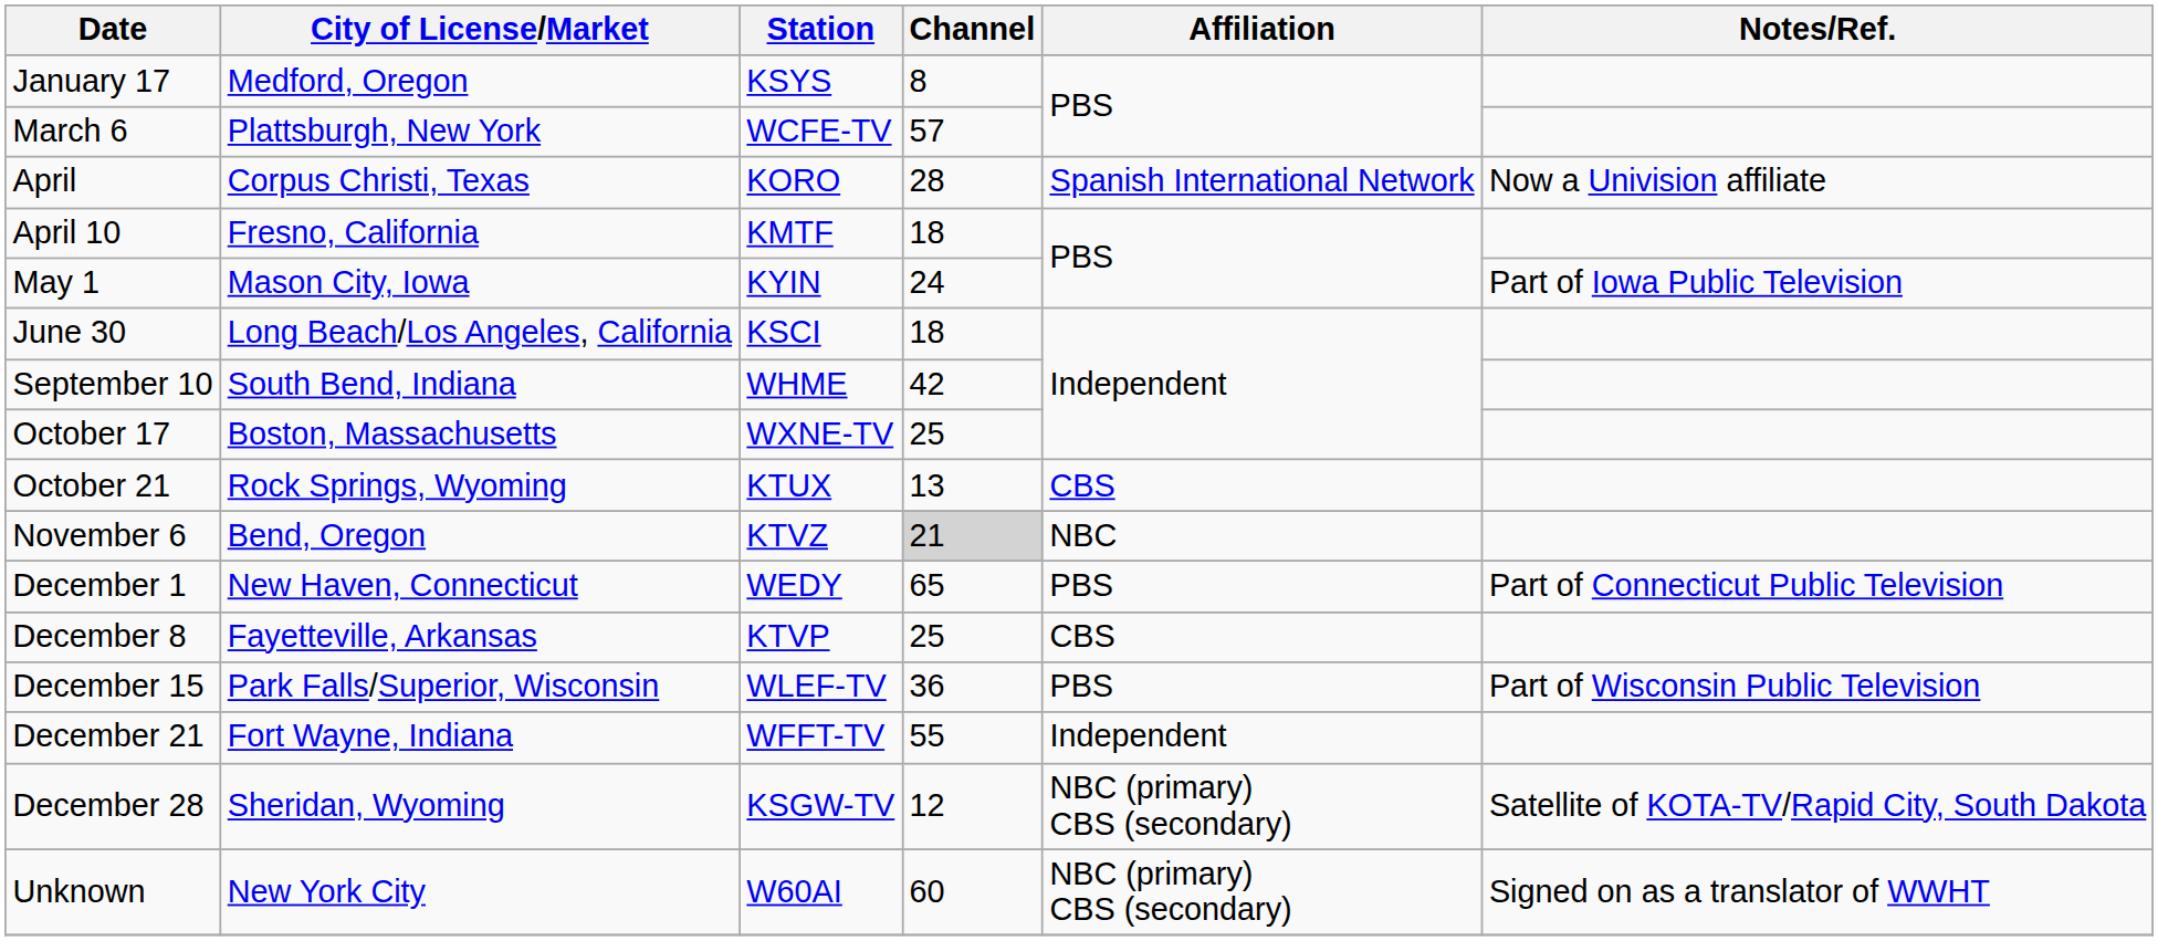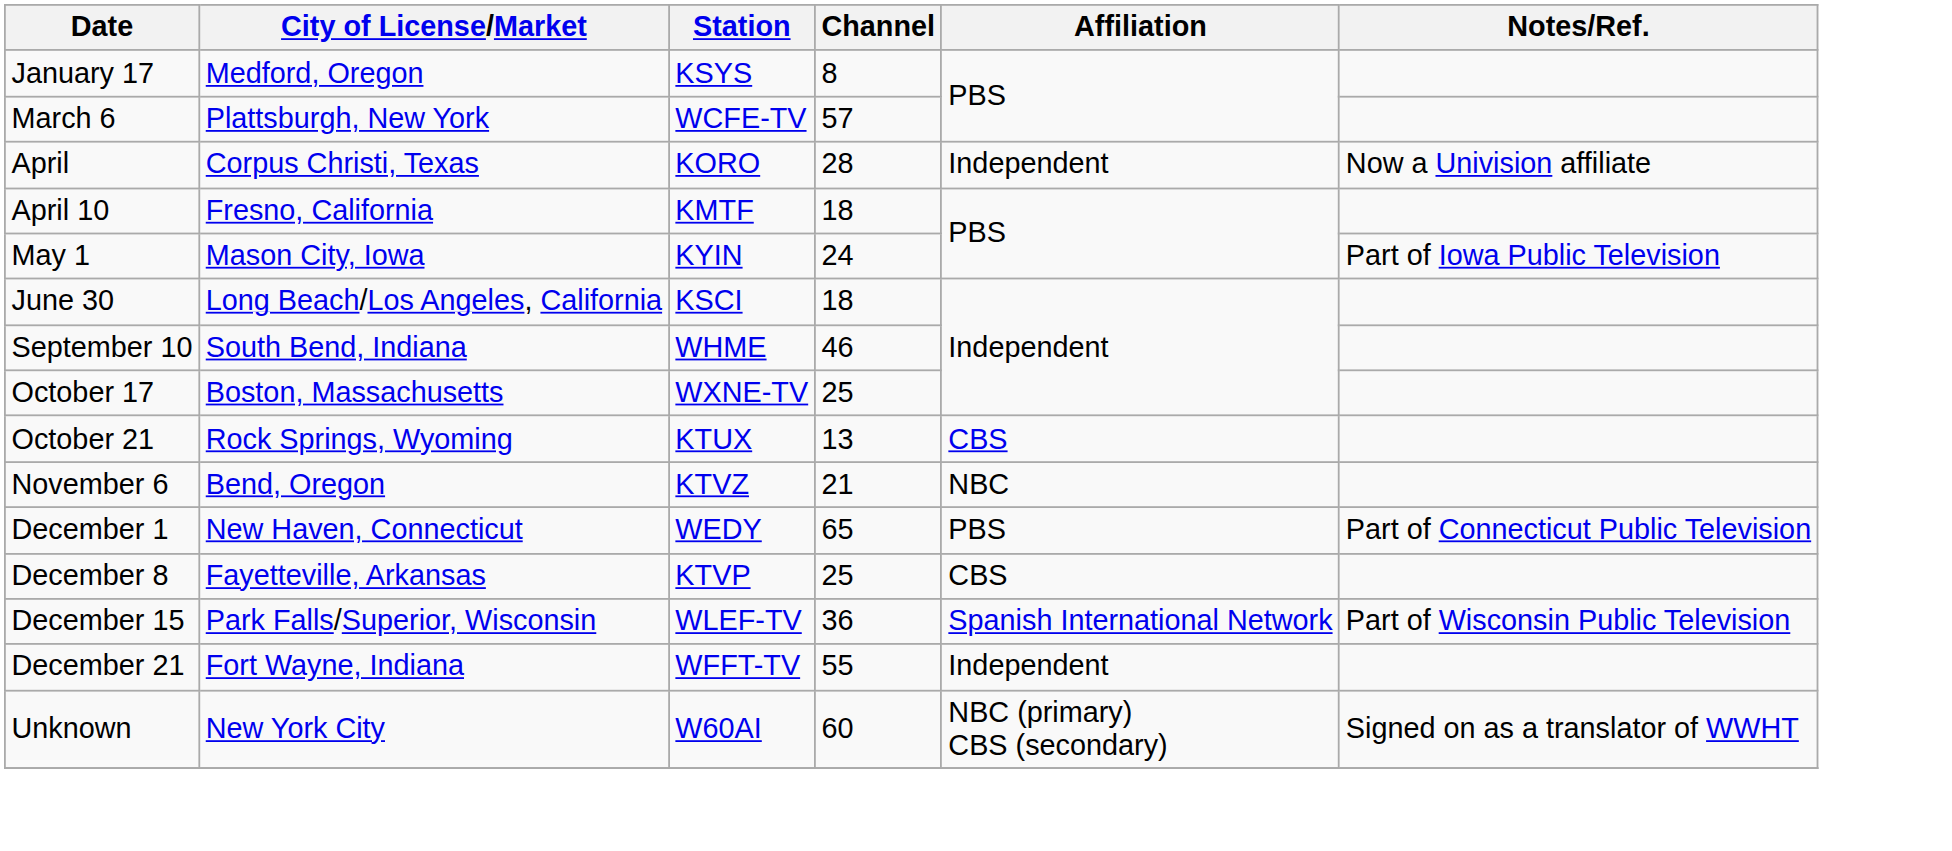April | Affiliation: Spanish International Network -> Independent
September 10 | Channel: 42 -> 46
November 6 | Channel: lightgrey background -> no background
December 15 | Affiliation: PBS -> Spanish International Network
- row: December 28 | Sheridan, Wyoming | KSGW-TV | 12 | NBC (primary) CBS (secondary) | Satellite of KOTA-TV/Rapid City, South Dakota
